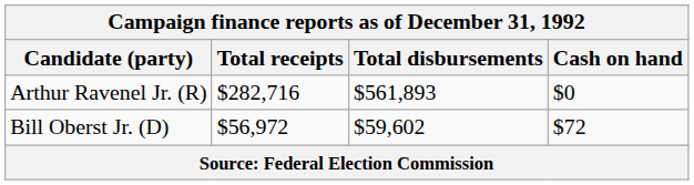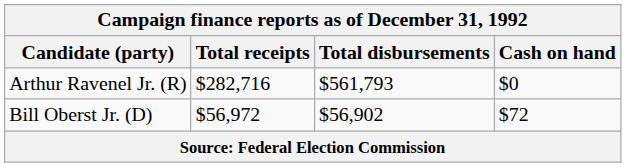Arthur Ravenel Jr. (R) | Total disbursements: $561,893 -> $561,793
Bill Oberst Jr. (D) | Total disbursements: $59,602 -> $56,902
